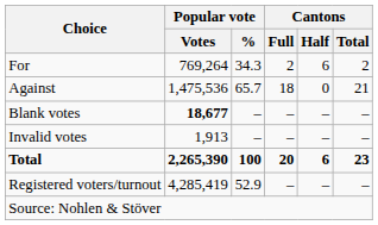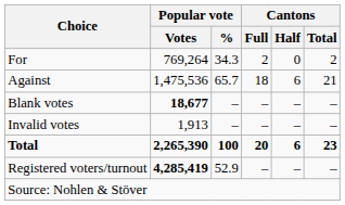For | Cantons / Half: 6 -> 0
Against | Cantons / Half: 0 -> 6
Registered voters/turnout | Popular vote / Votes: normal -> bold
